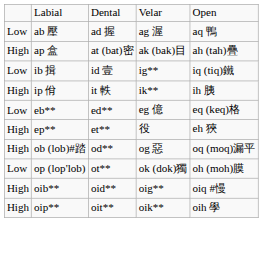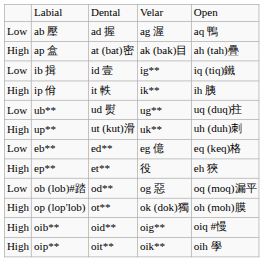+ row: Low | ub** | ud 熨 | ug** | uq (duq)拄
+ row: High | up** | ut (kut)滑 | uk** | uh (duh)刺
ob (lob)#踏 | column 1: High -> Low
op (lop'lob) | column 1: Low -> High
